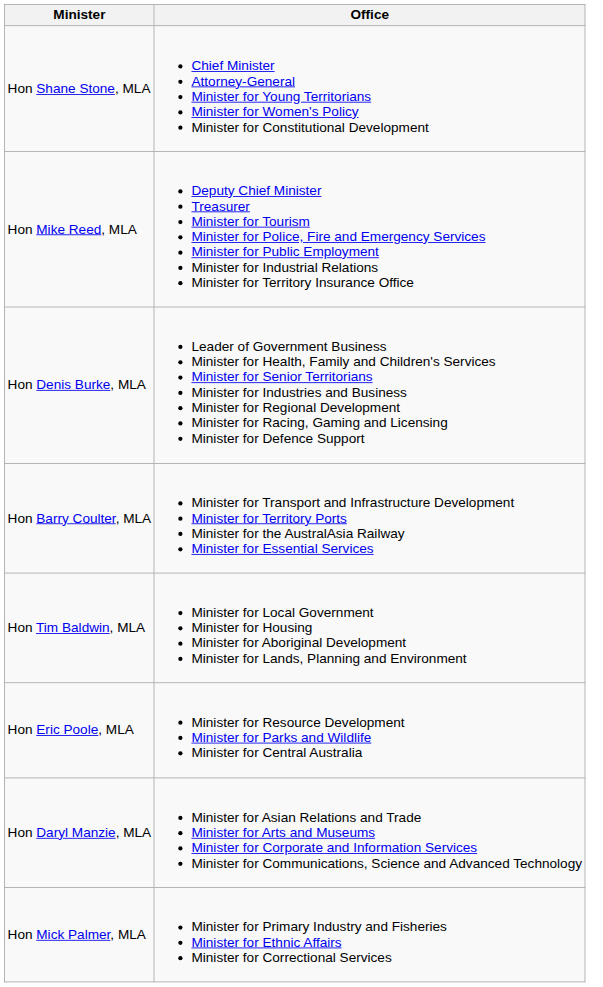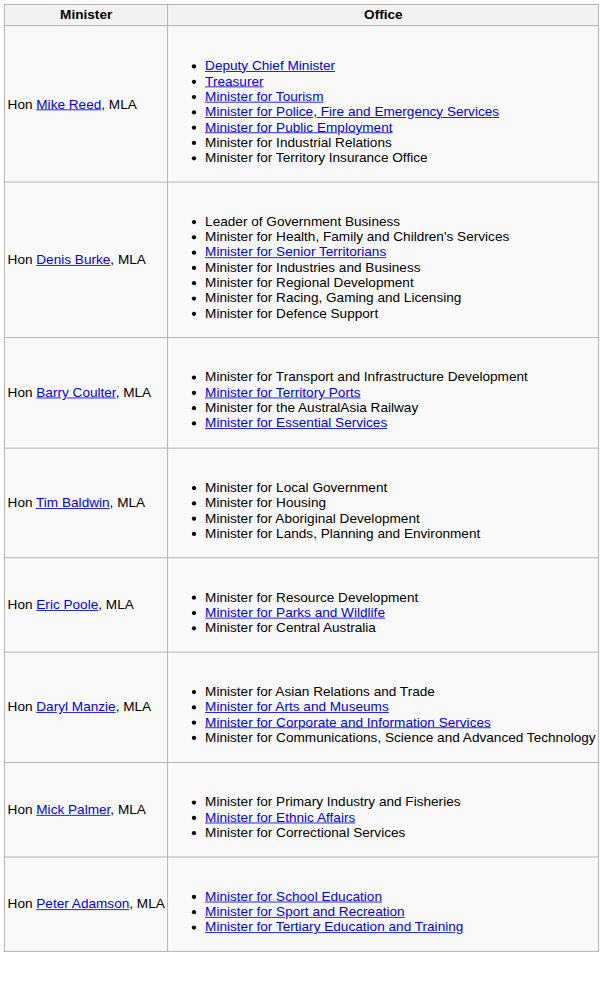- row: Hon Shane Stone, MLA | Chief Minister Attorney-General Minister for Young Territorians Minister for Women's Policy Minister for Constitutional Development
+ row: Hon Peter Adamson, MLA | Minister for School Education Minister for Sport and Recreation Minister for Tertiary Education and Training
